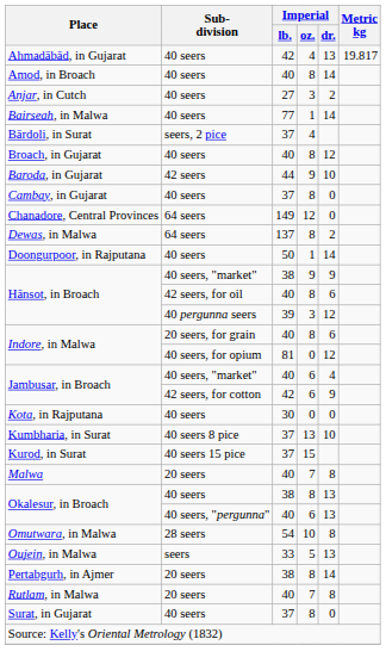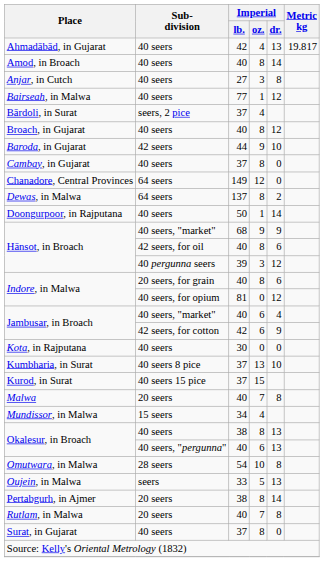Anjar, in Cutch | Imperial / dr.: 2 -> 8
Bairseah, in Malwa | Imperial / dr.: 14 -> 12
Hānsot, in Broach / 40 seers, "market" | Imperial / lb.: 38 -> 68
+ row: Mundissor, in Malwa | 15 seers | 34 | 4
